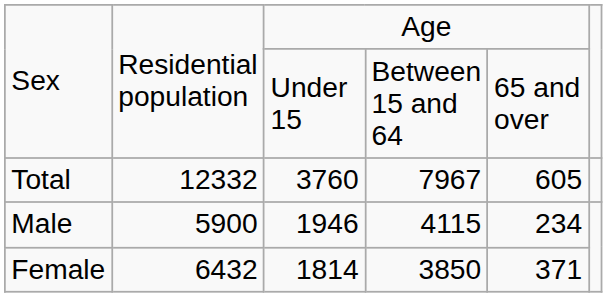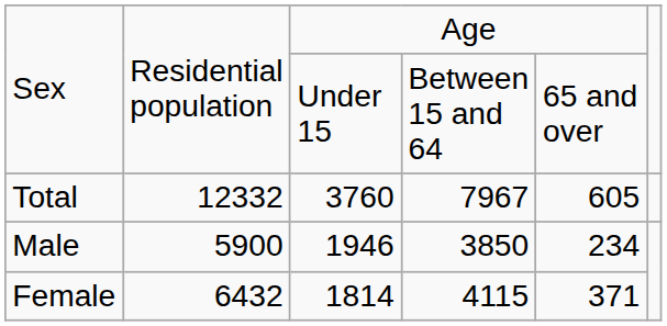Male | column 4: 4115 -> 3850
Female | column 4: 3850 -> 4115
